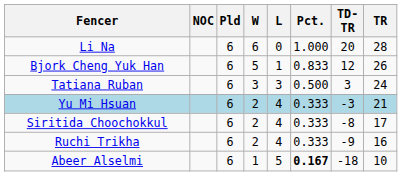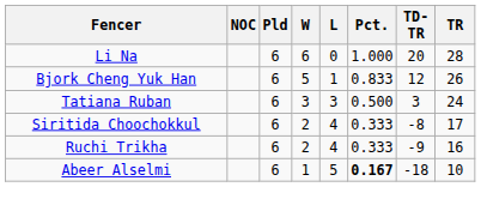- row: Yu Mi Hsuan | 6 | 2 | 4 | 0.333 | -3 | 21
